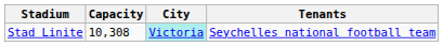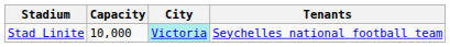Stad Linite | Capacity: 10,308 -> 10,000
